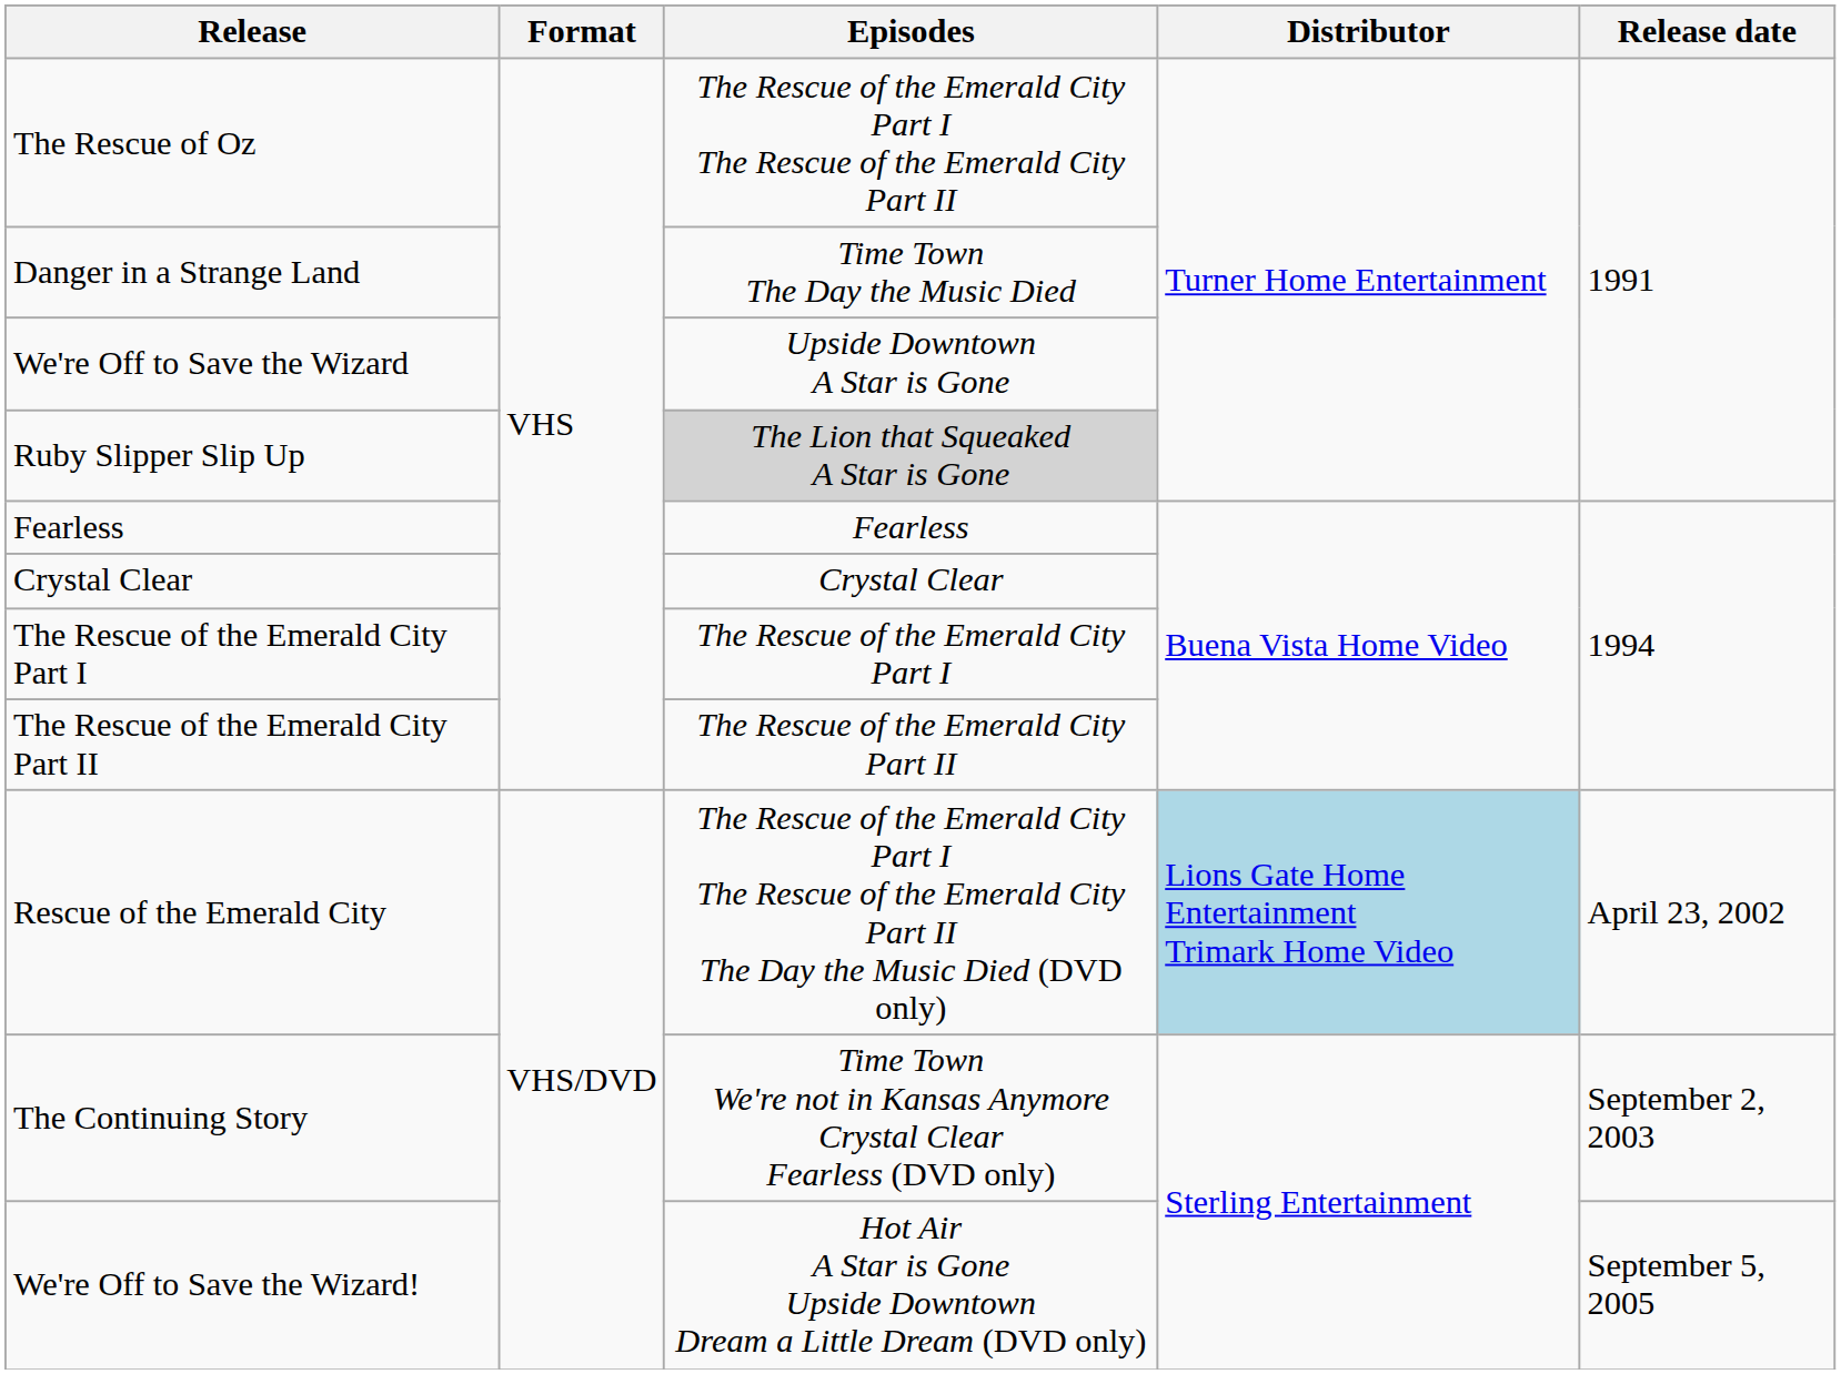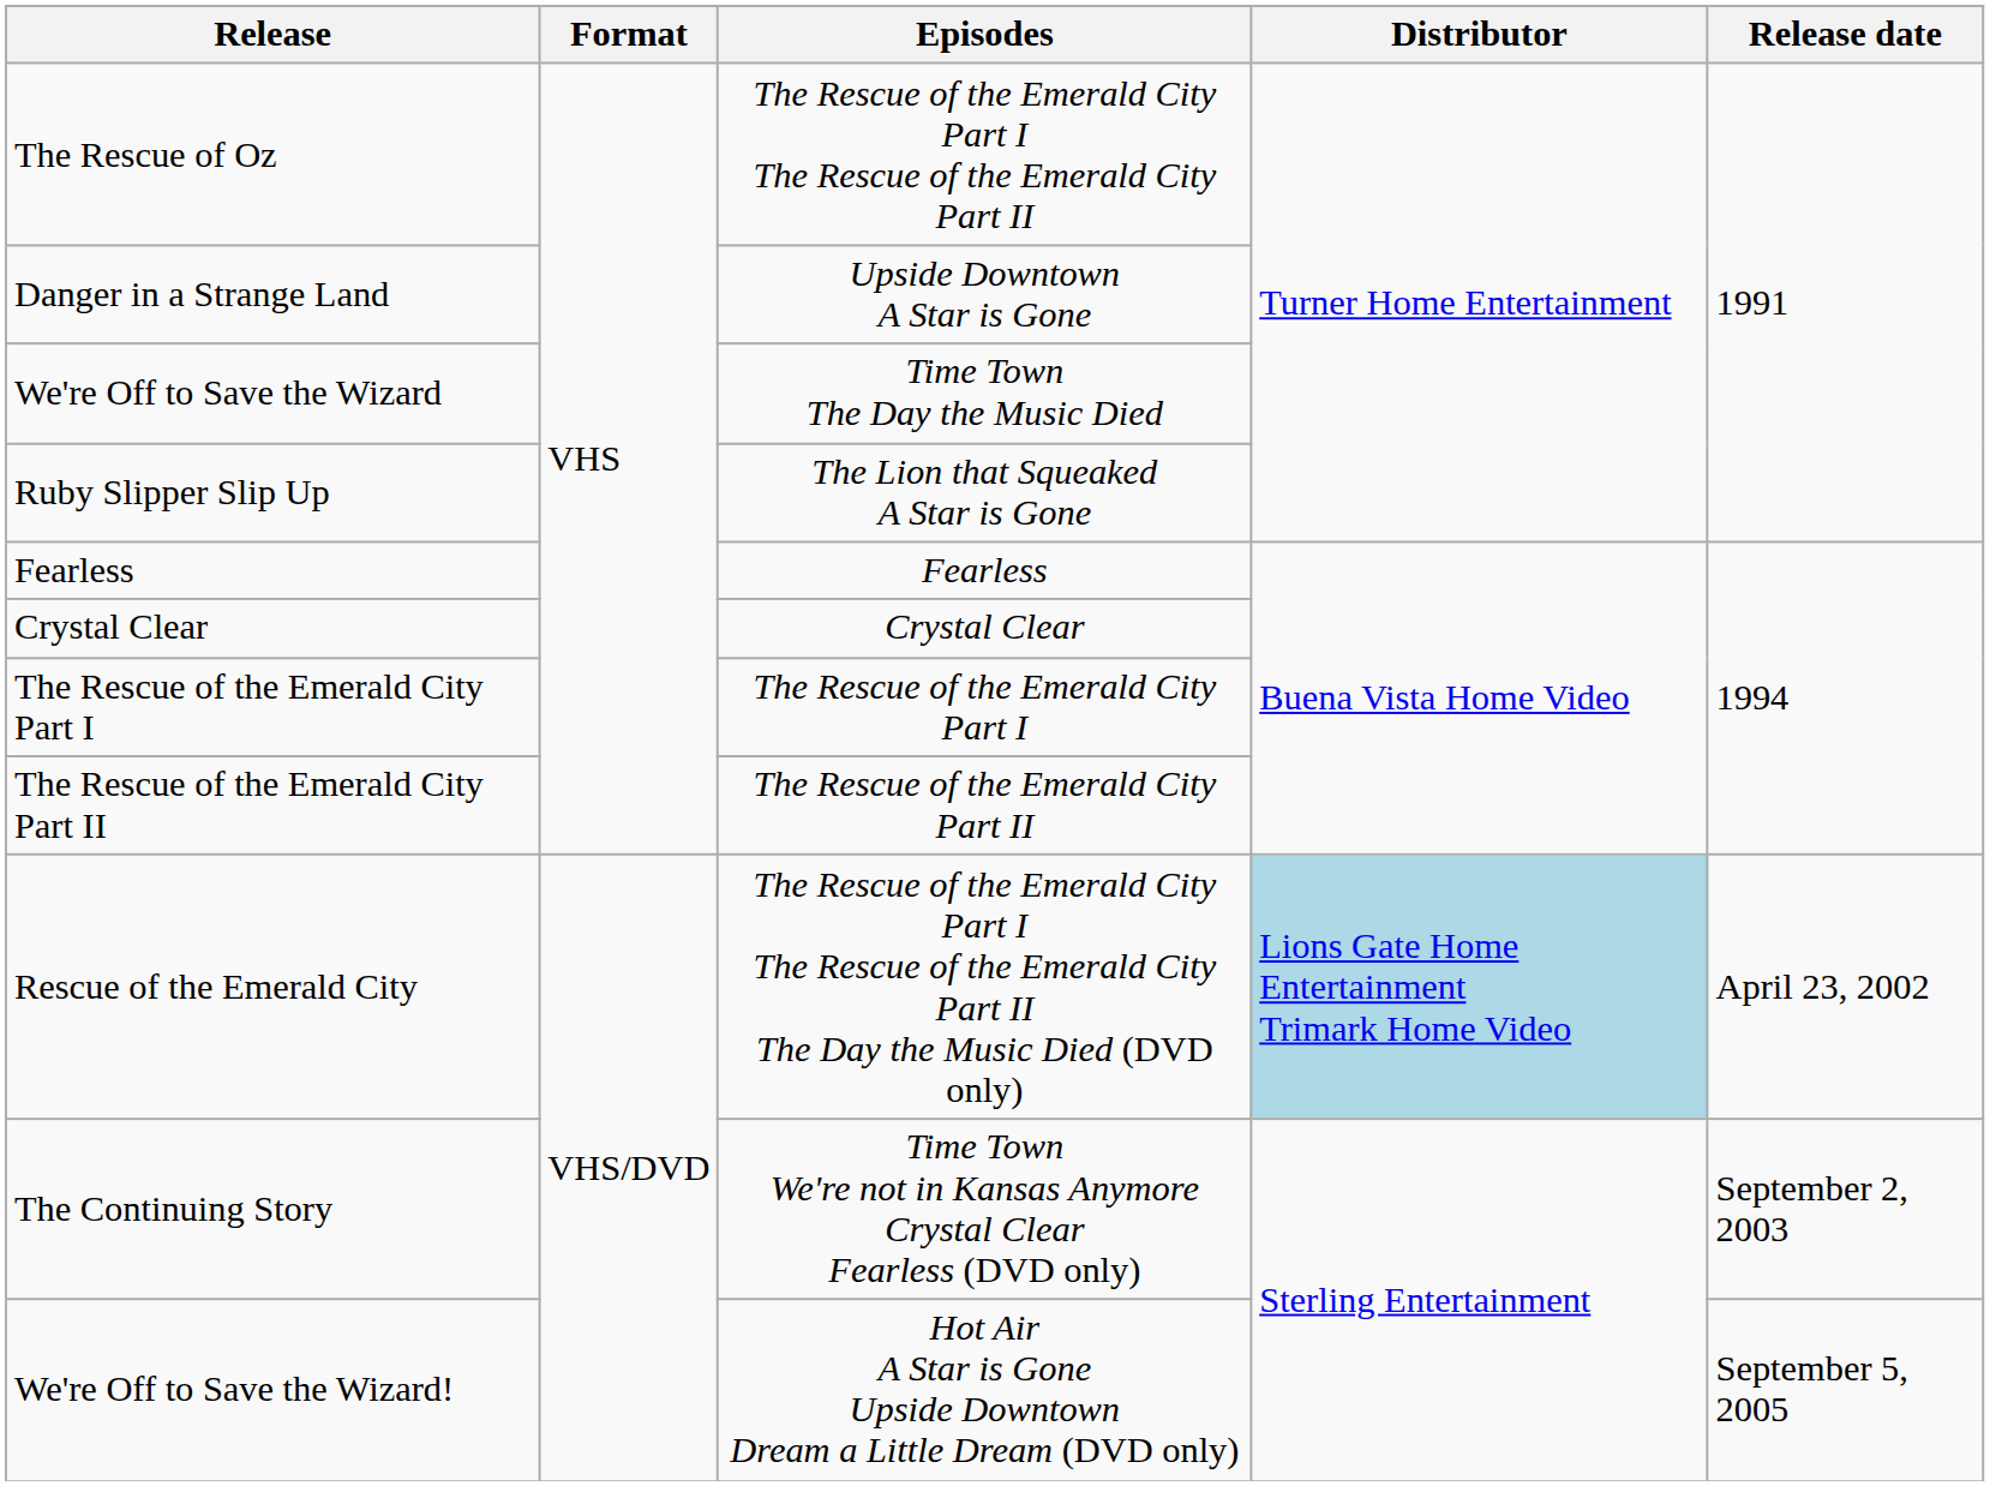Danger in a Strange Land | Episodes: Time Town The Day the Music Died -> Upside Downtown A Star is Gone
We're Off to Save the Wizard | Episodes: Upside Downtown A Star is Gone -> Time Town The Day the Music Died
Ruby Slipper Slip Up | Episodes: lightgrey background -> no background
